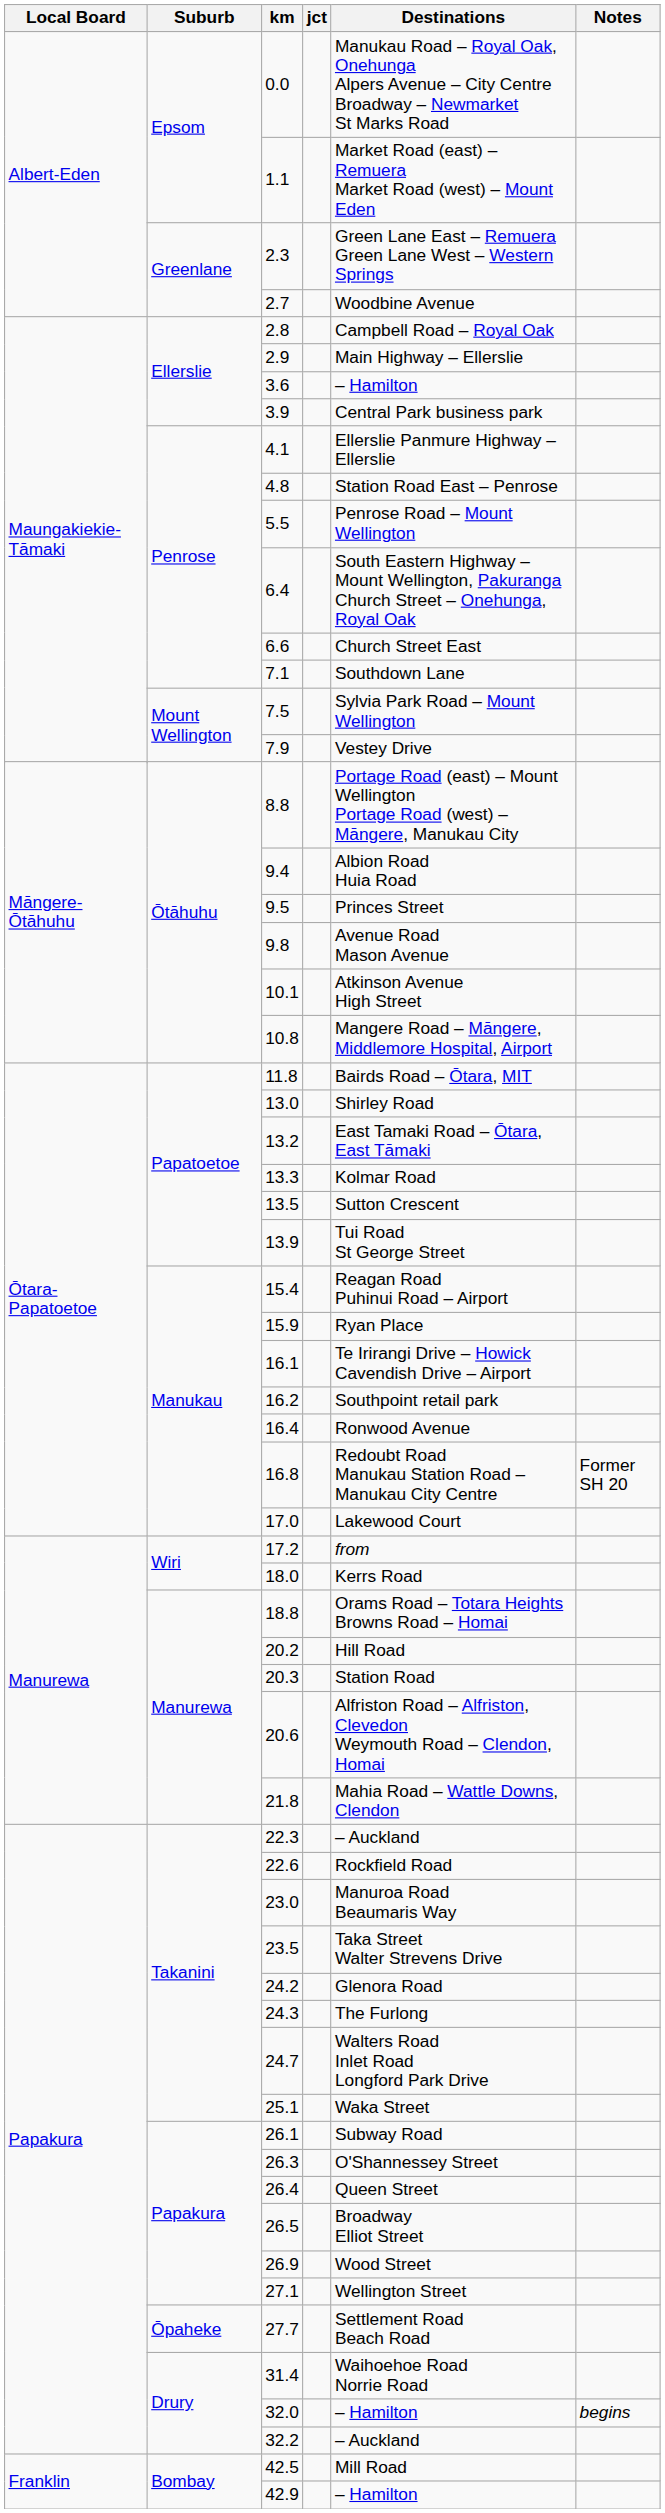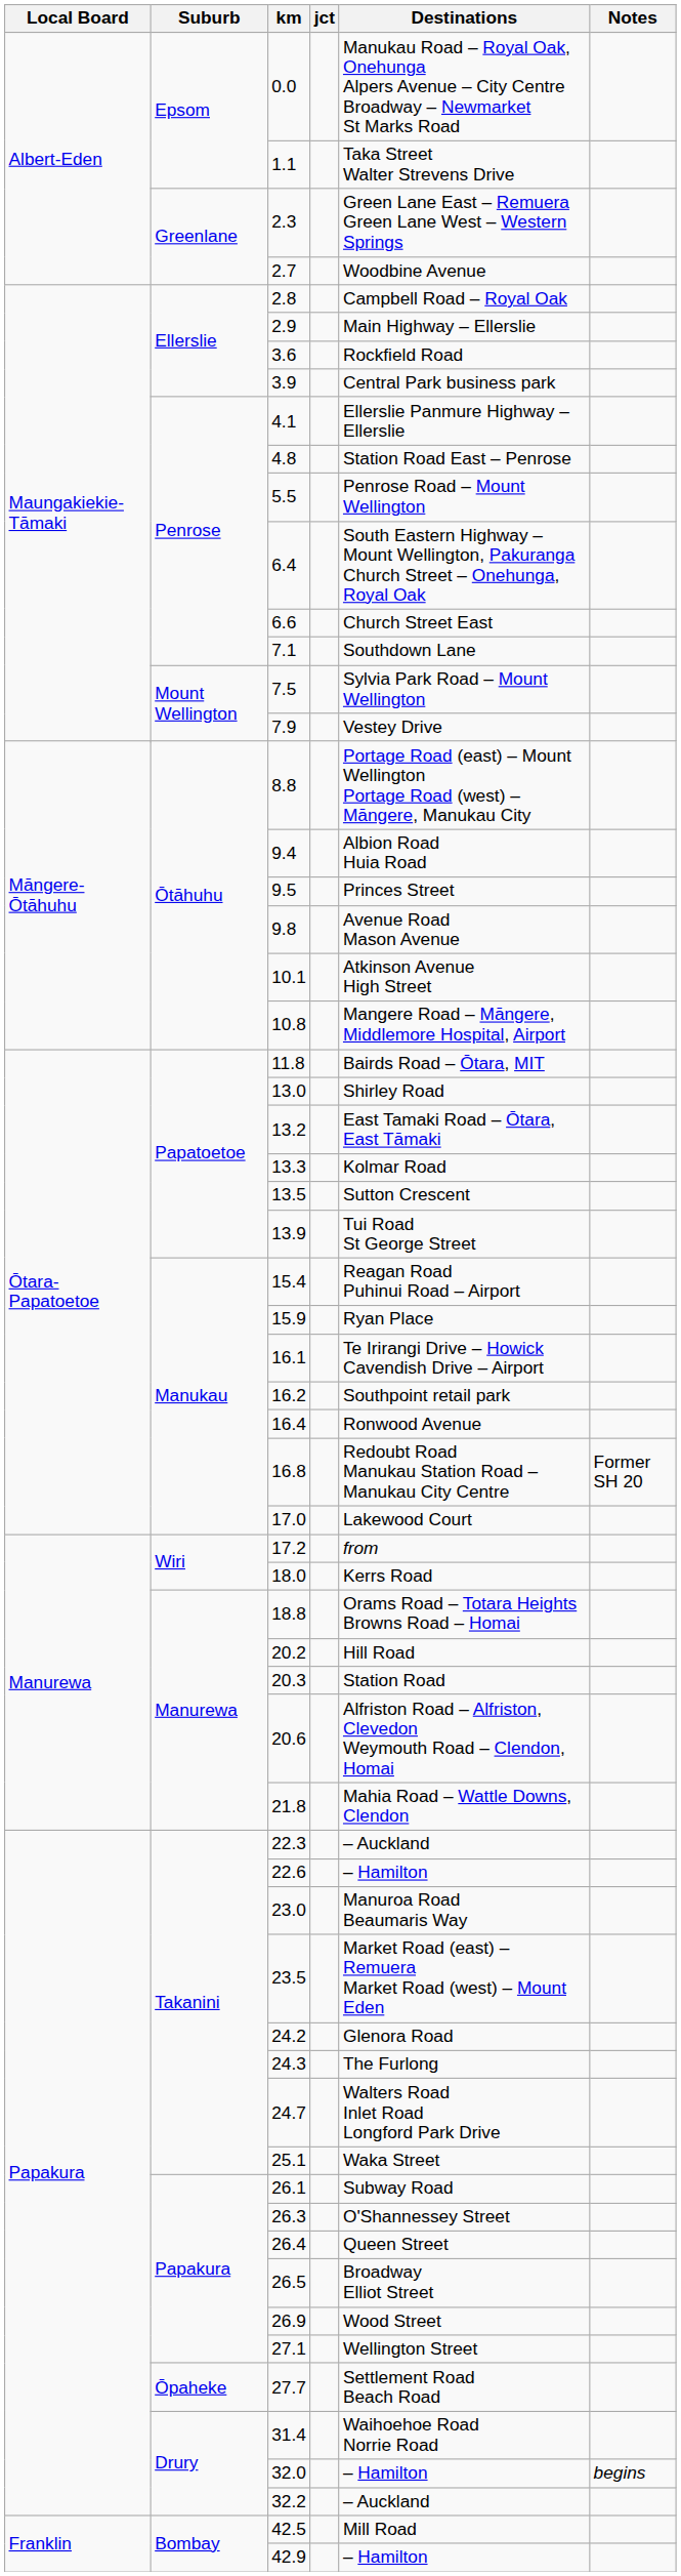1.1 | Destinations: Market Road (east) – Remuera Market Road (west) – Mount Eden -> Taka Street Walter Strevens Drive
3.6 | Destinations: – Hamilton -> Rockfield Road
22.6 | Destinations: Rockfield Road -> – Hamilton
23.5 | Destinations: Taka Street Walter Strevens Drive -> Market Road (east) – Remuera Market Road (west) – Mount Eden
